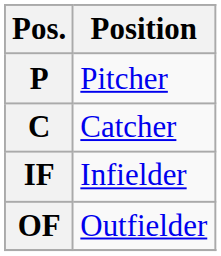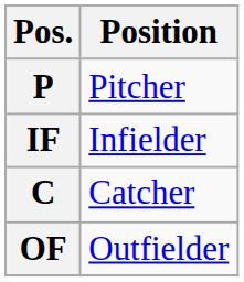rows swapped: C <-> IF
